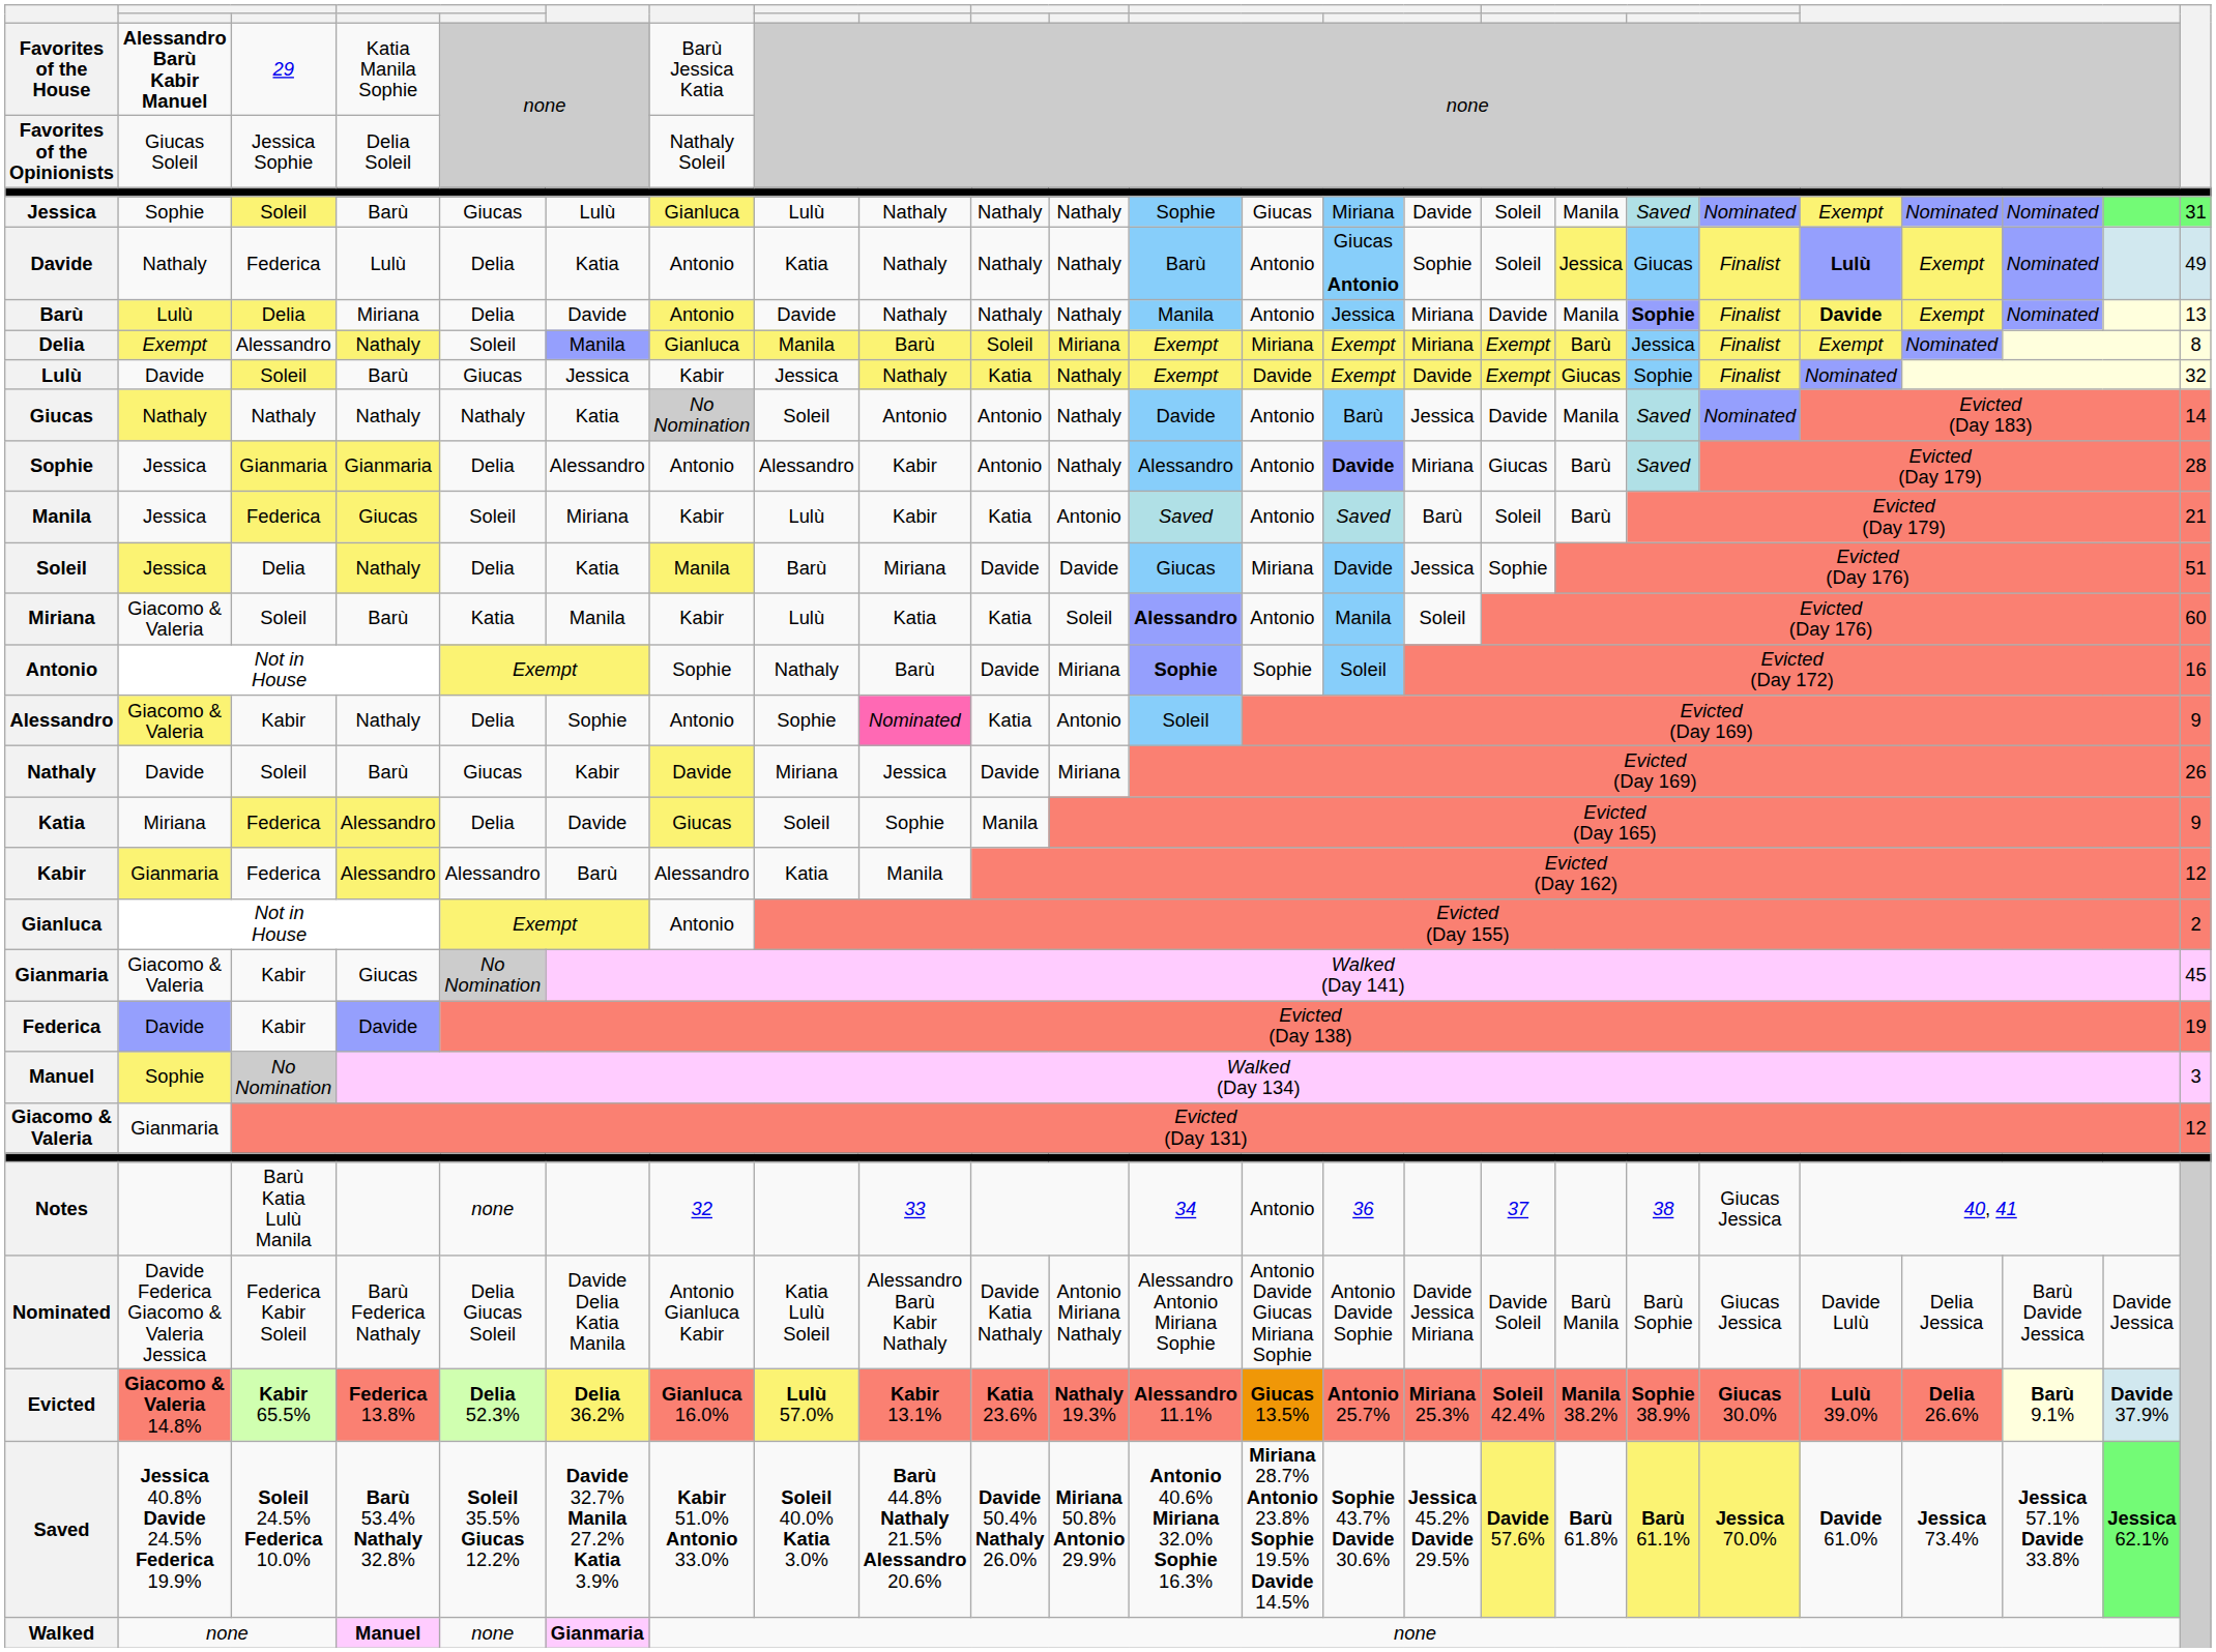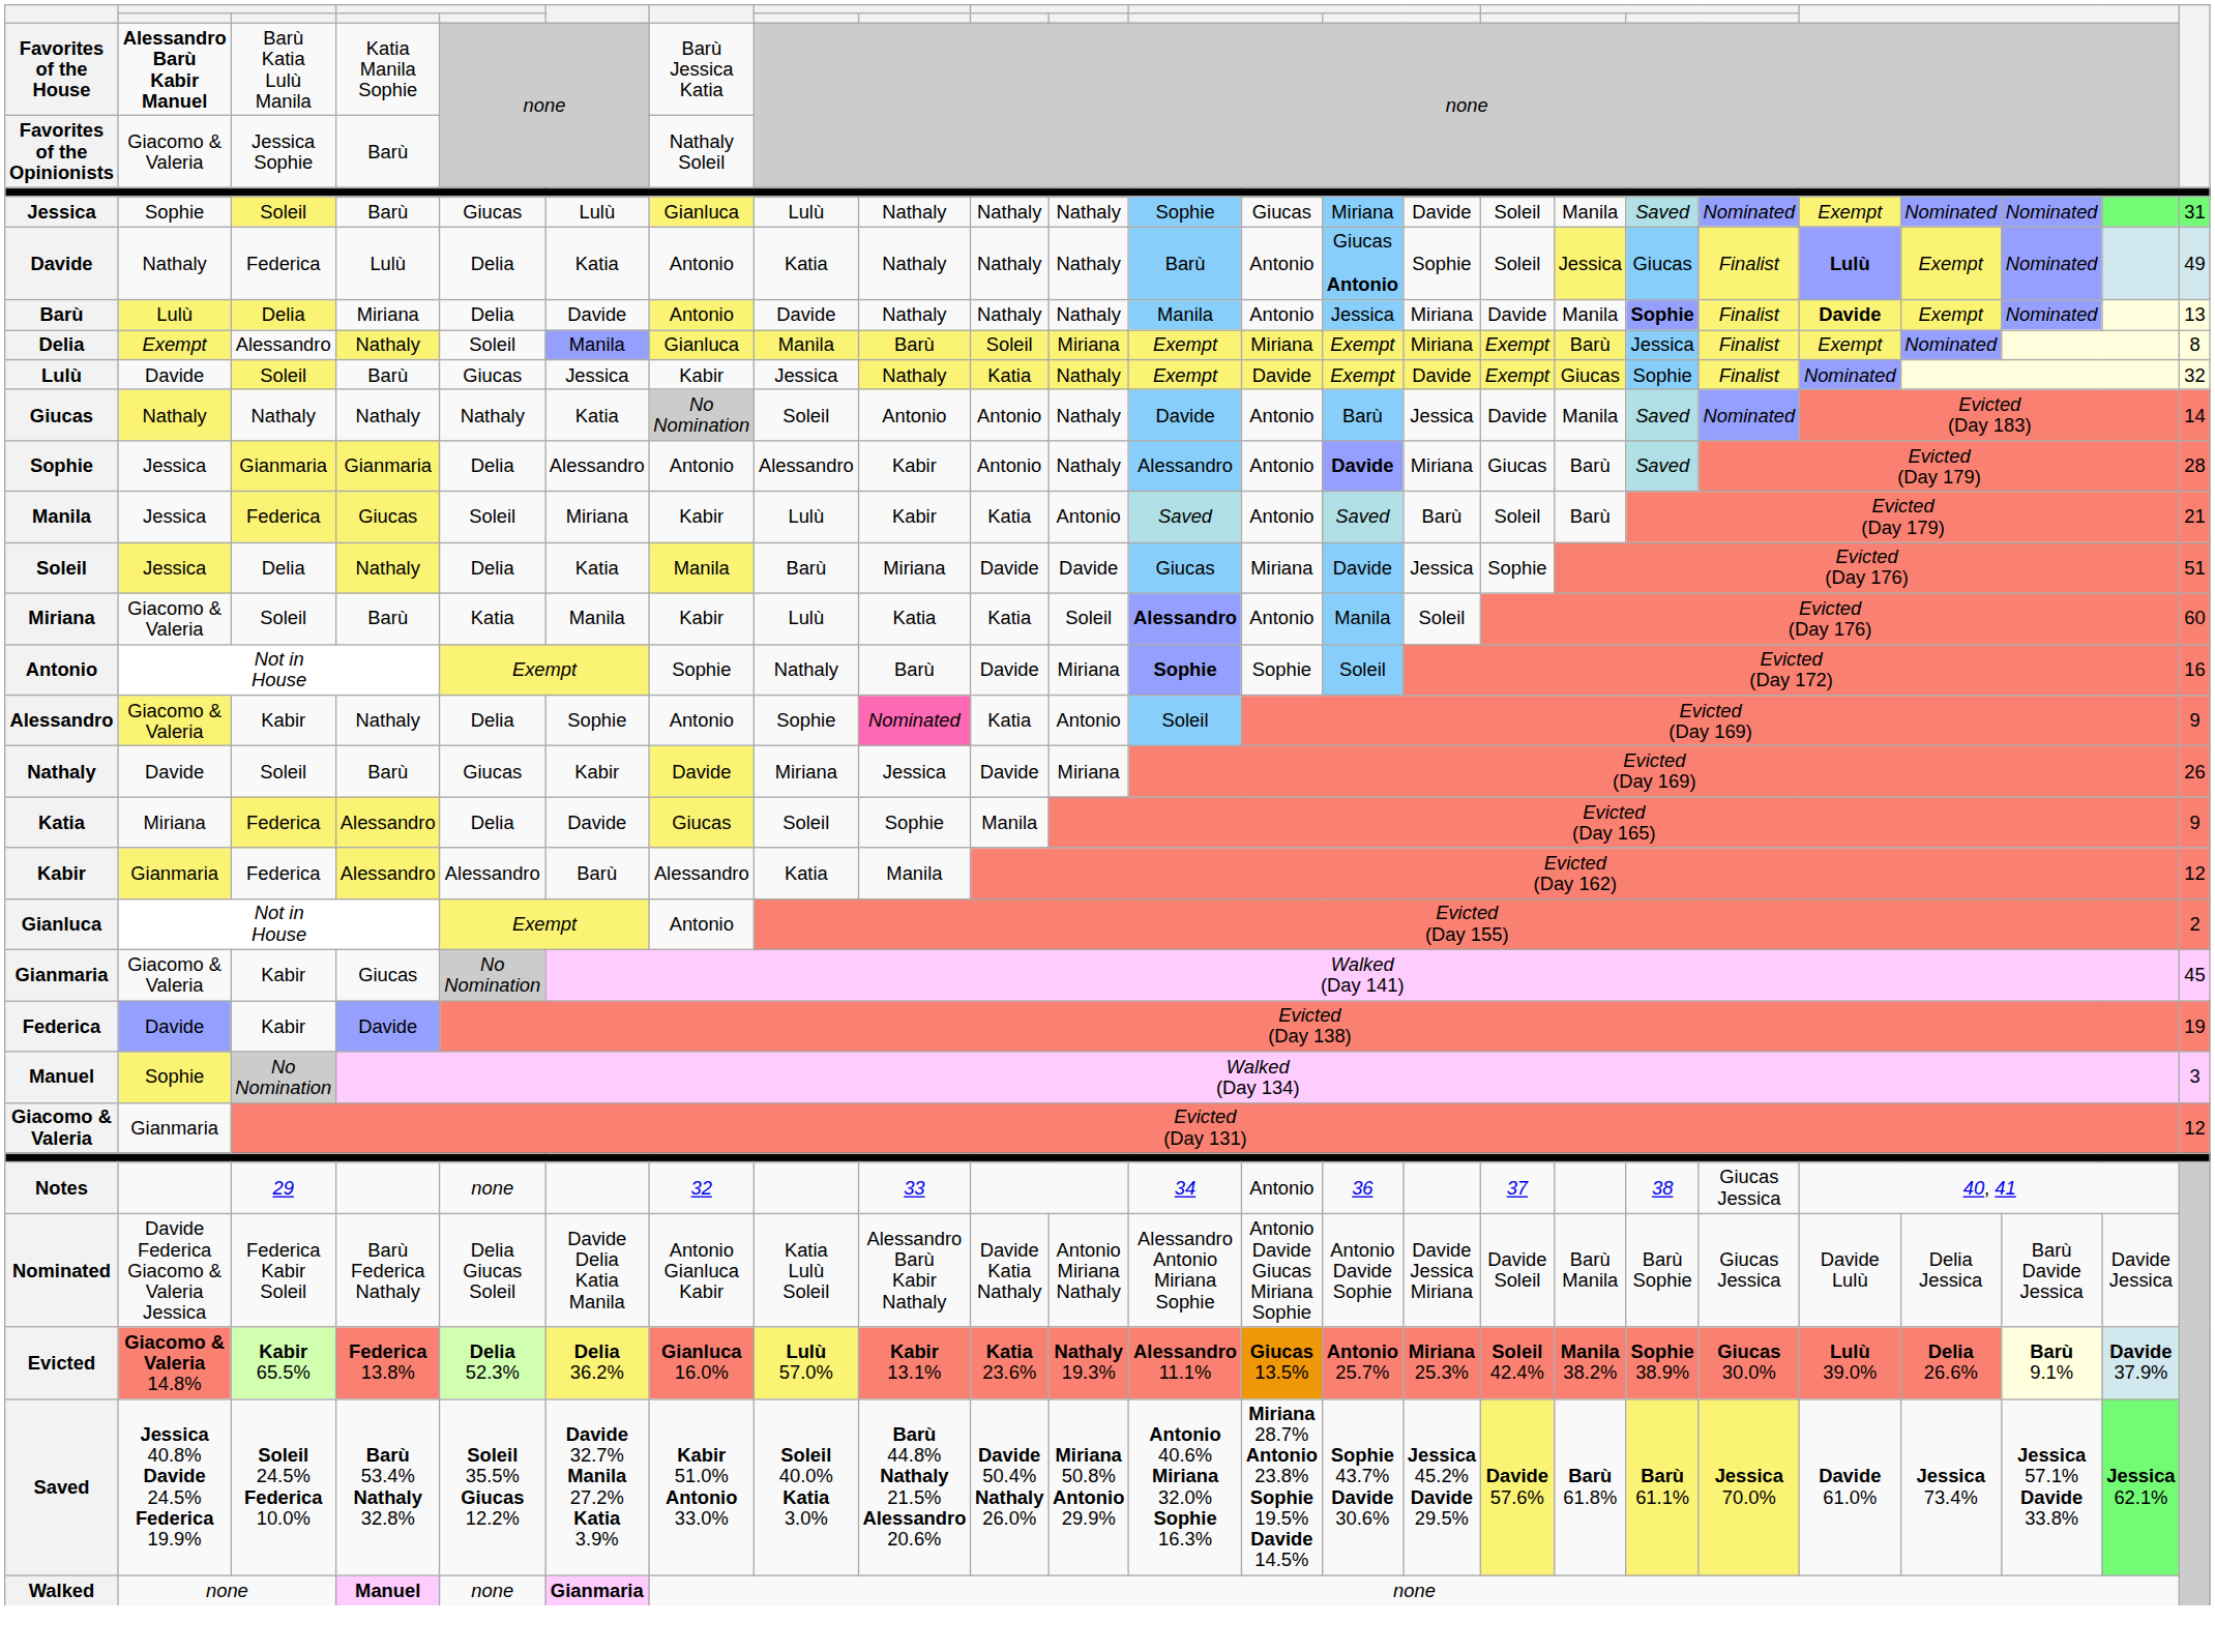Favorites of the House | column 3: 29 -> Barù Katia Lulù Manila
Favorites of the Opinionists | column 2: Giucas Soleil -> Giacomo & Valeria
Favorites of the Opinionists | column 4: Delia Soleil -> Barù
Notes | column 3: Barù Katia Lulù Manila -> 29
